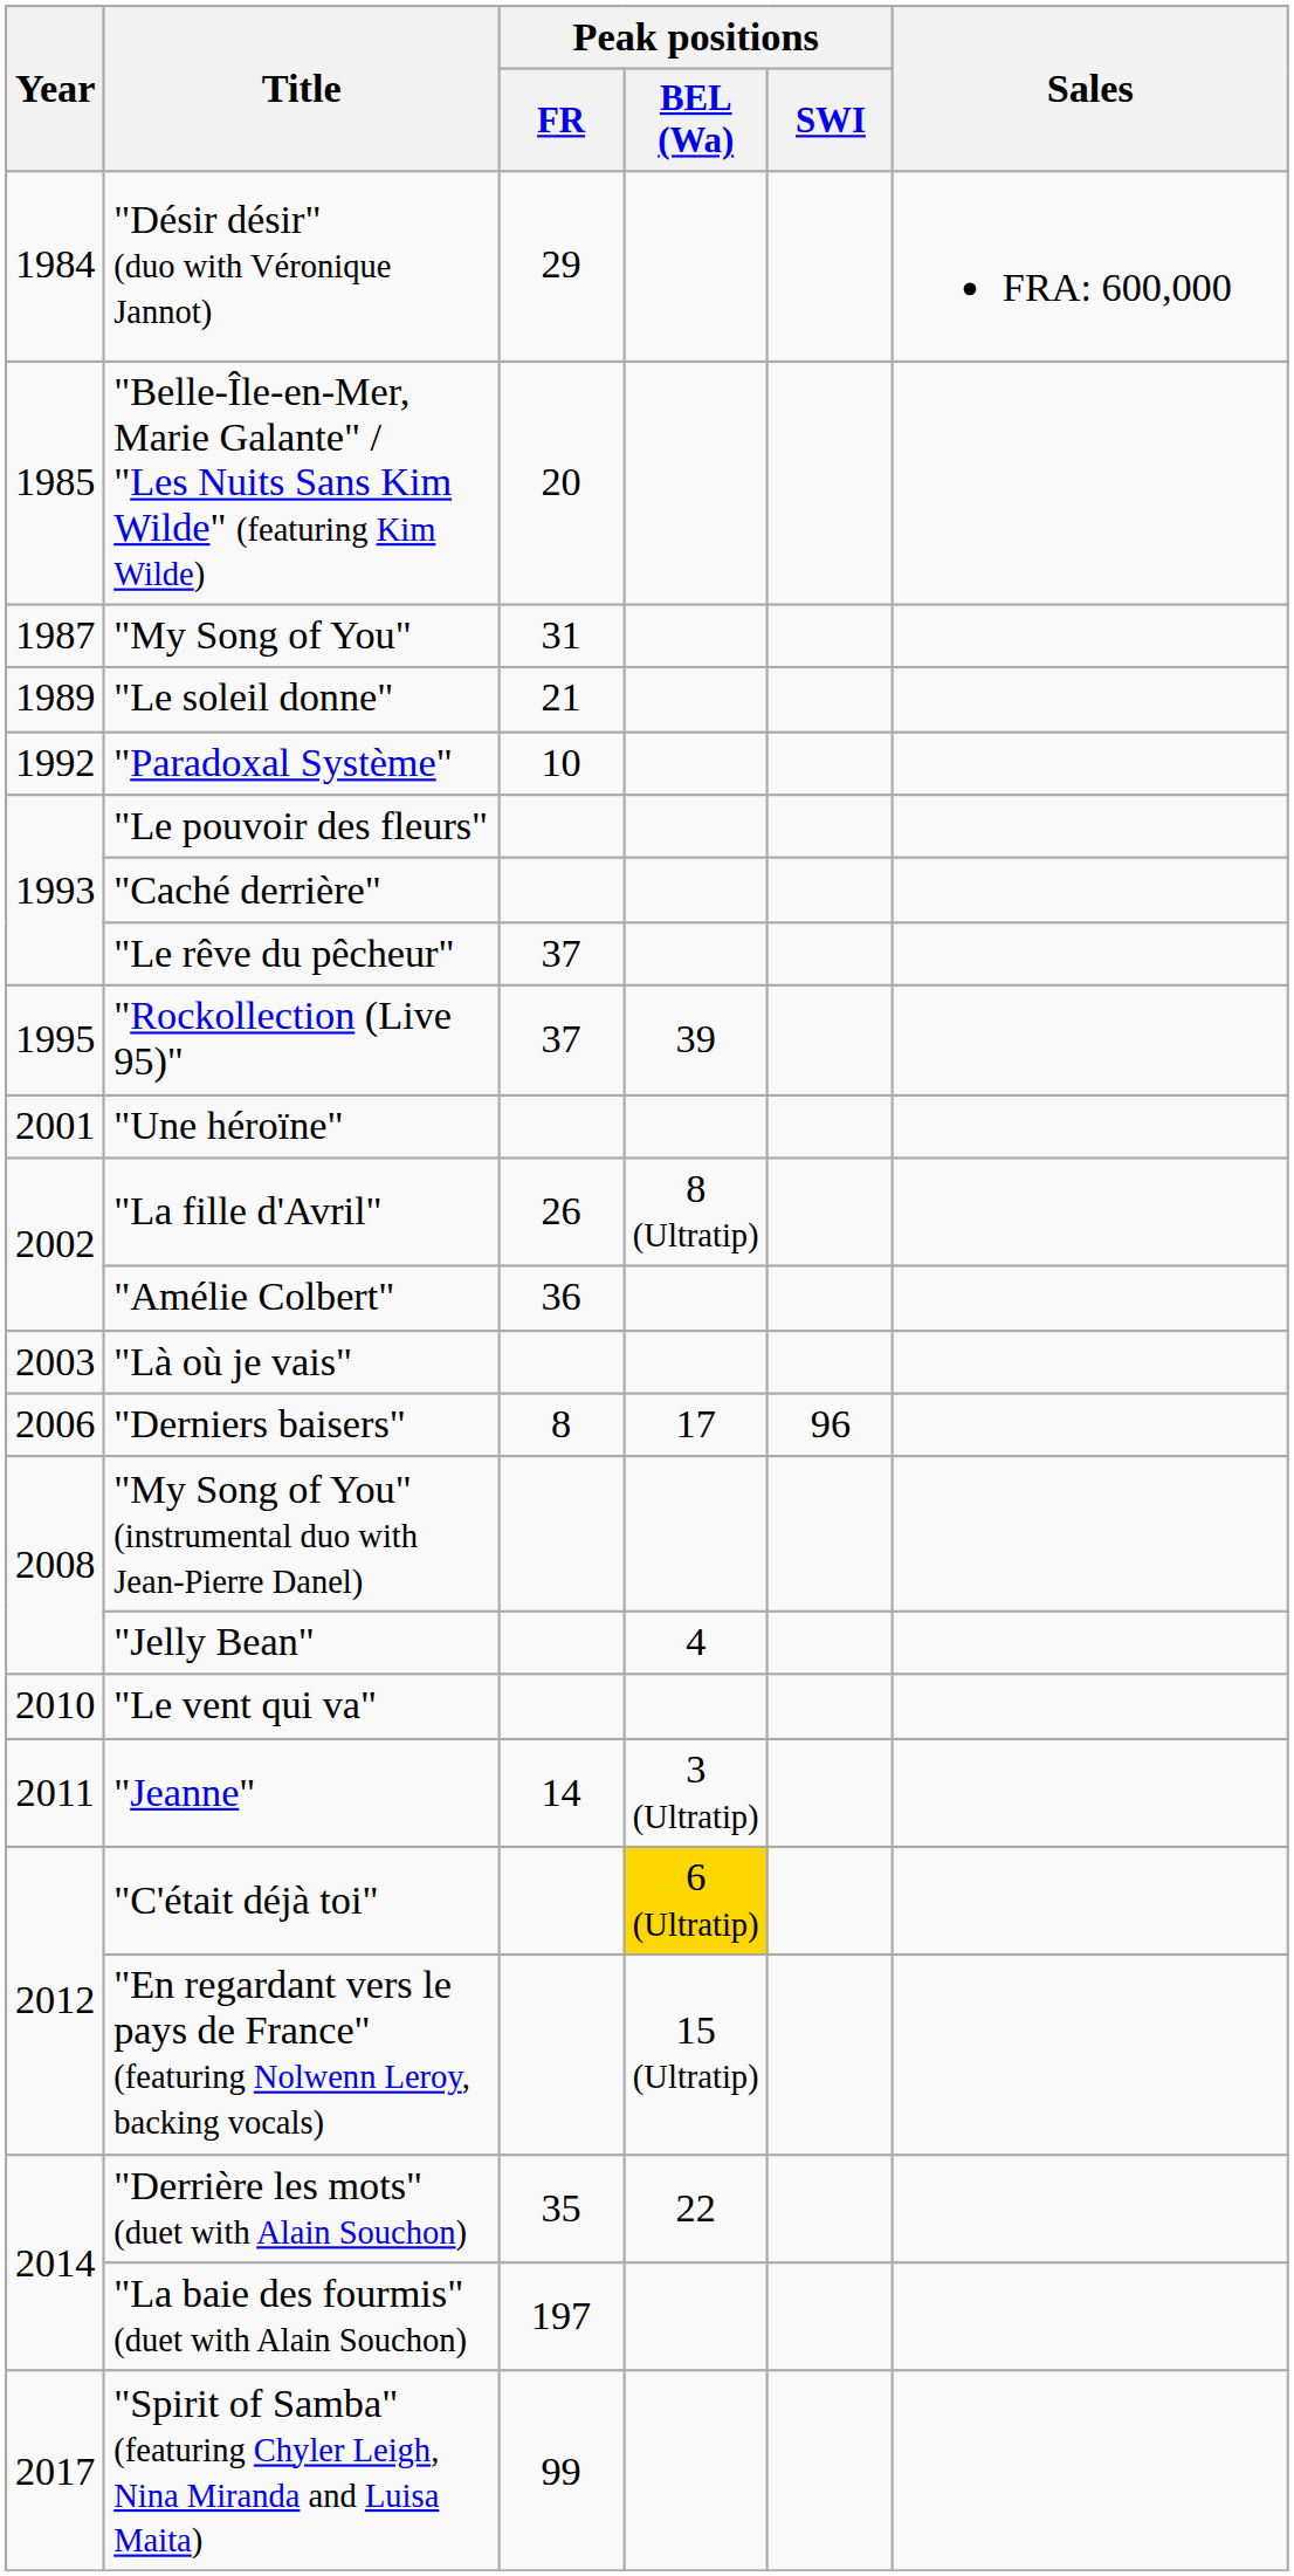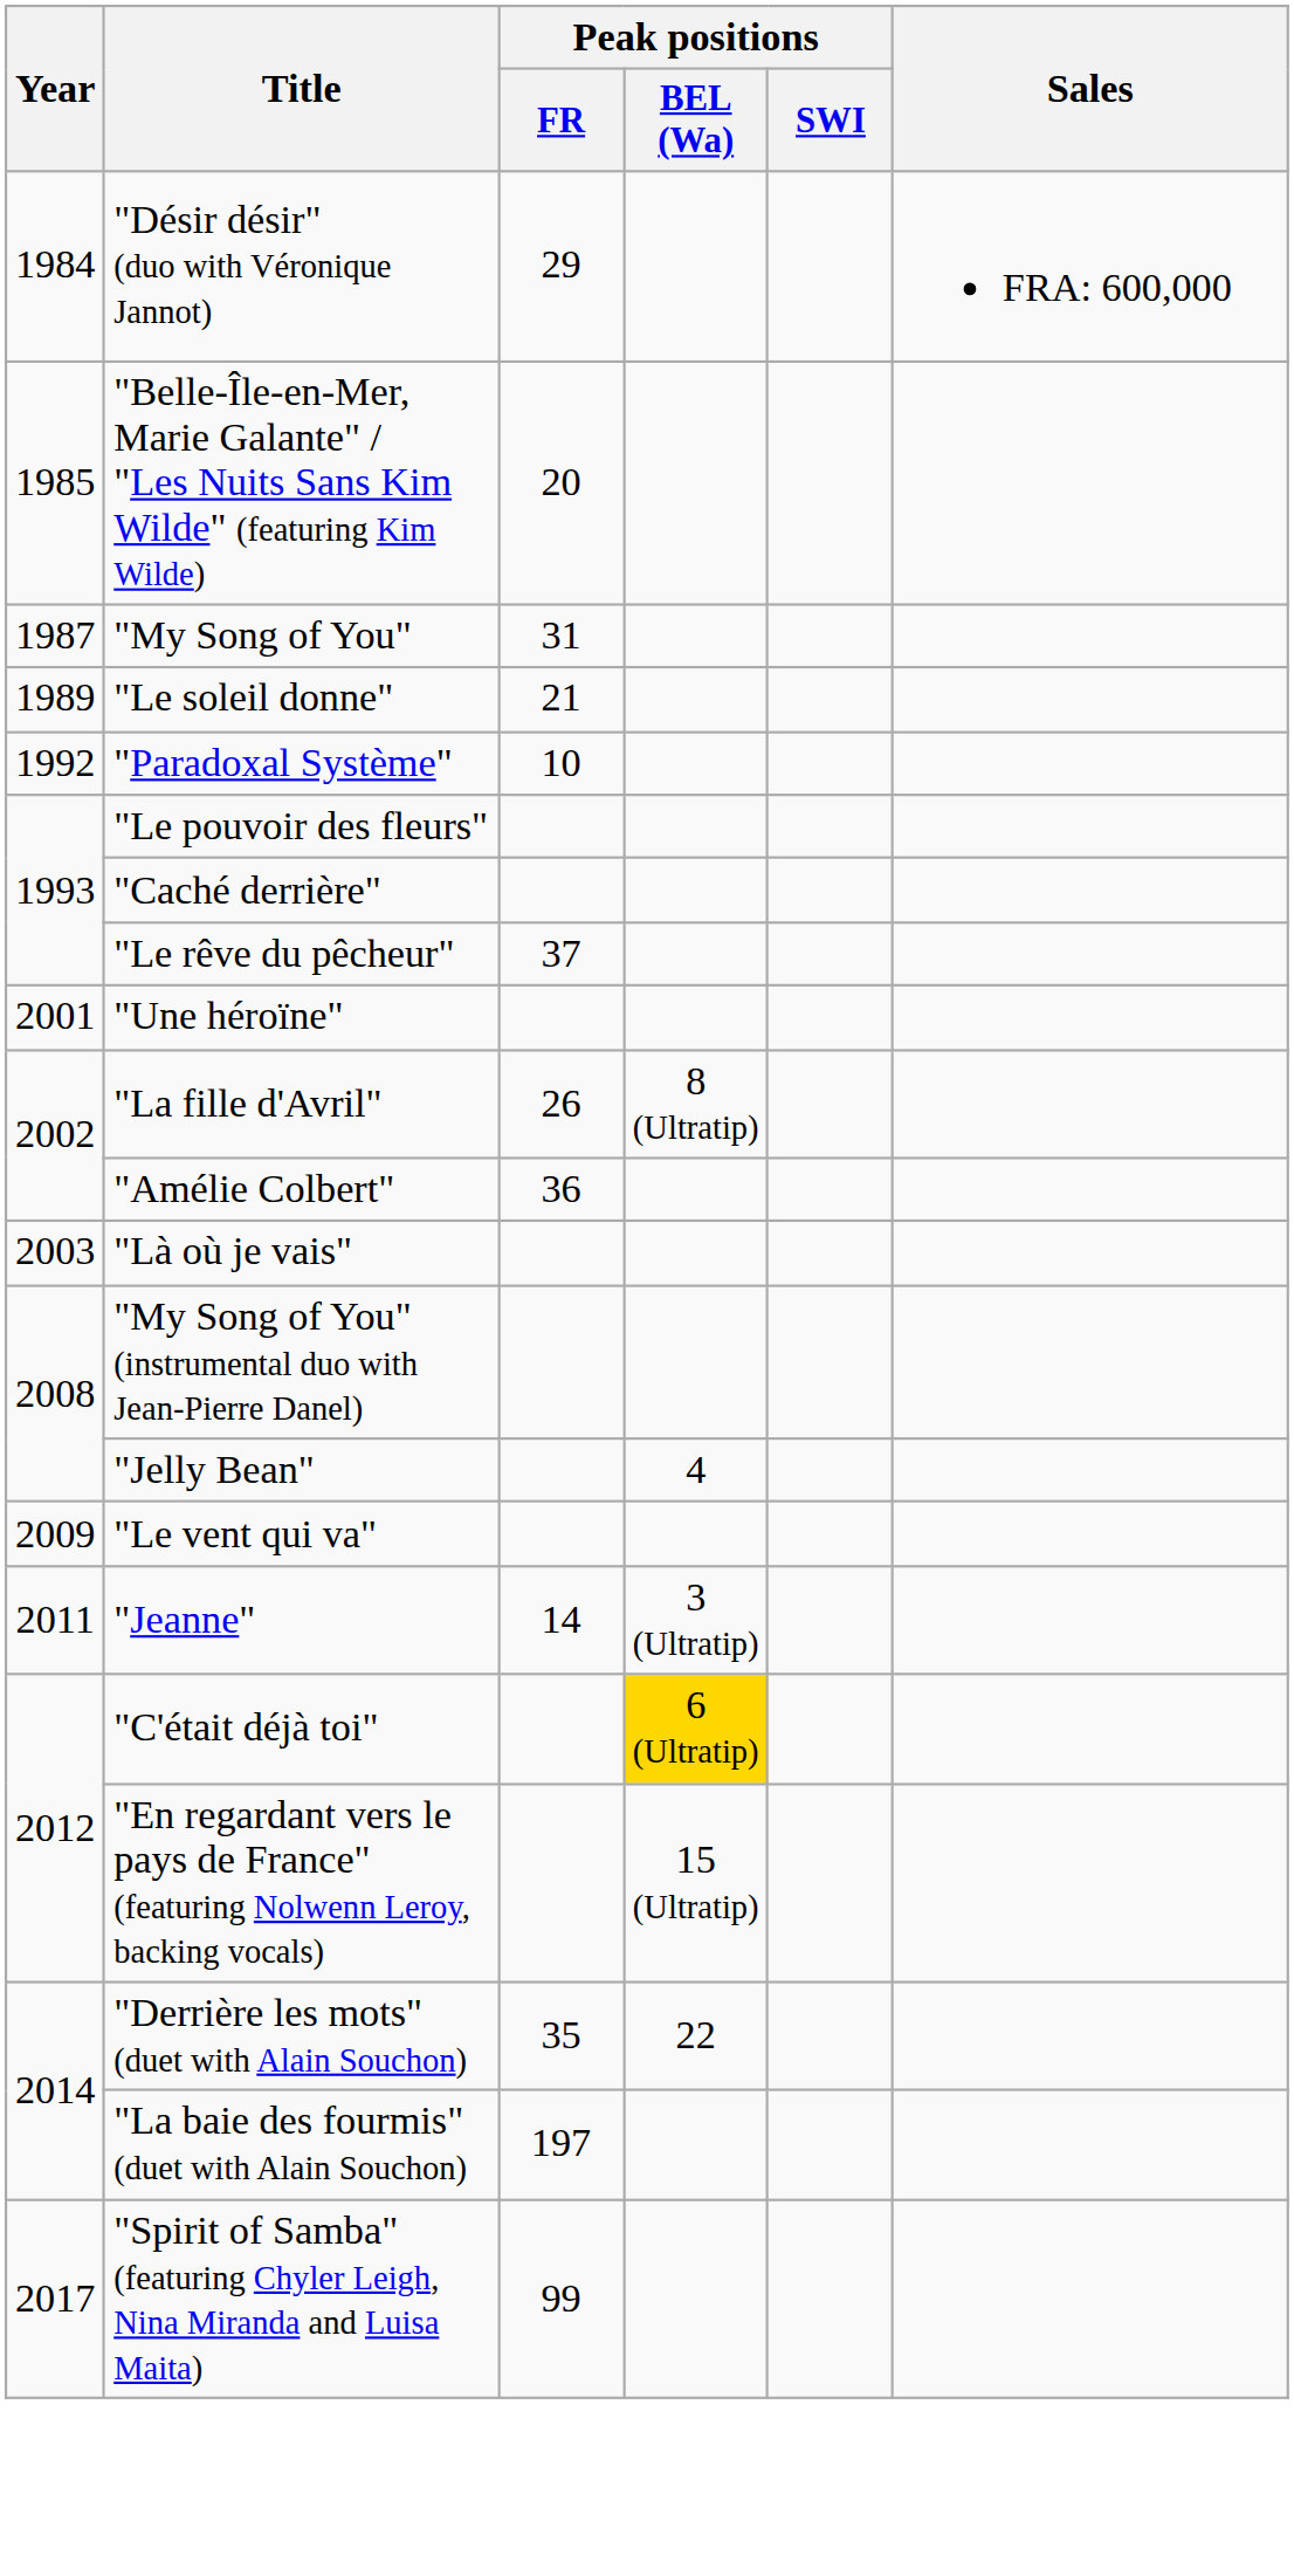- row: 1995 | "Rockollection (Live 95)" | 37 | 39
- row: 2006 | "Derniers baisers" | 8 | 17 | 96
"Le vent qui va" | Year: 2010 -> 2009
